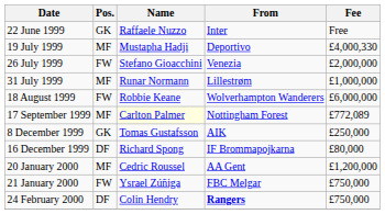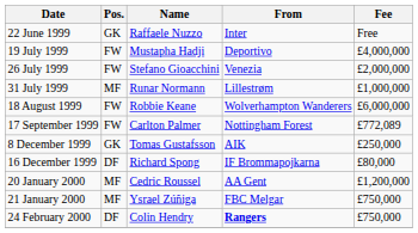19 July 1999 | Pos.: MF -> FW
19 July 1999 | Fee: £4,000,330 -> £4,000,000
17 September 1999 | Pos.: MF -> FW
17 September 1999 | Name: lightyellow background -> no background
21 January 2000 | Pos.: FW -> MF
